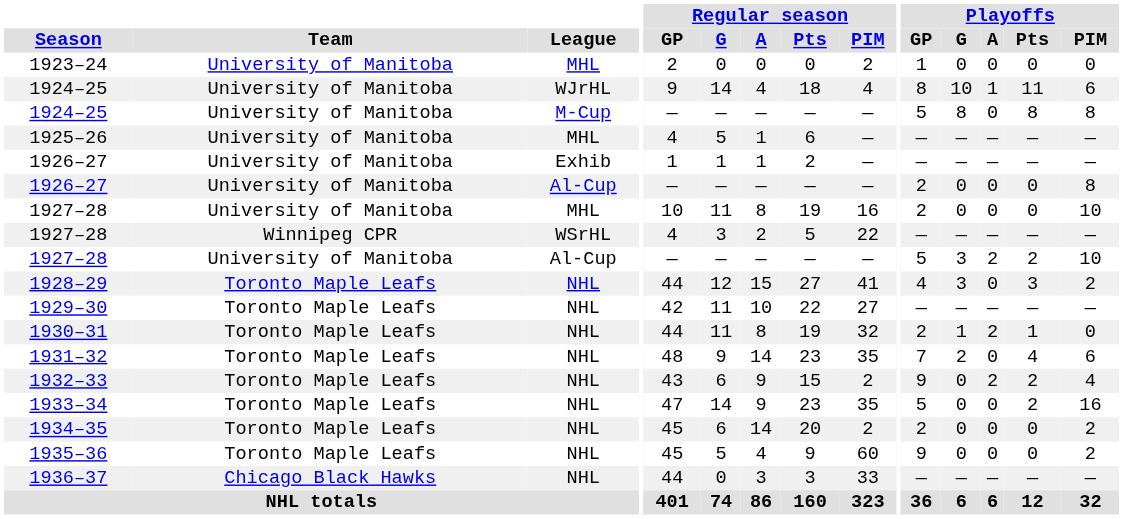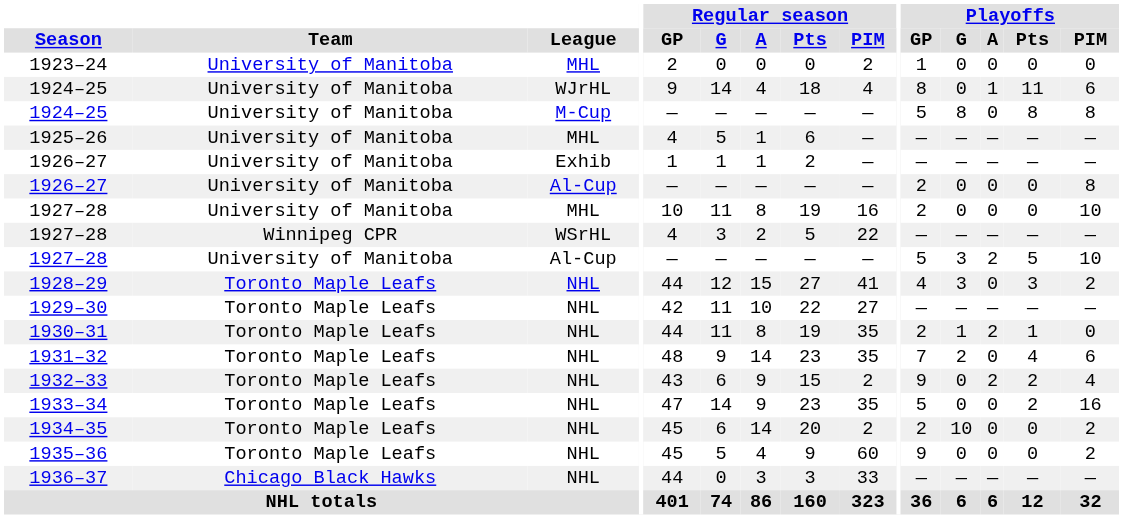1924–25 / WJrHL | Playoffs / G: 10 -> 0
1927–28 / Al-Cup | Playoffs / Pts: 2 -> 5
1930–31 | Regular season / PIM: 32 -> 35
1934–35 | Playoffs / G: 0 -> 10
